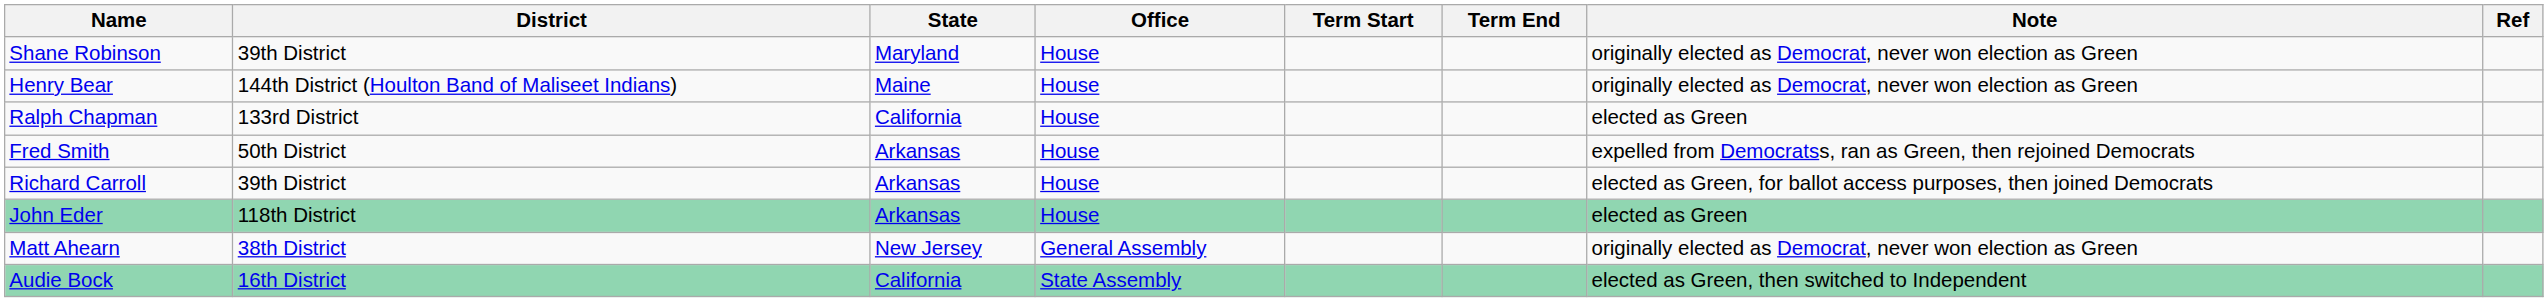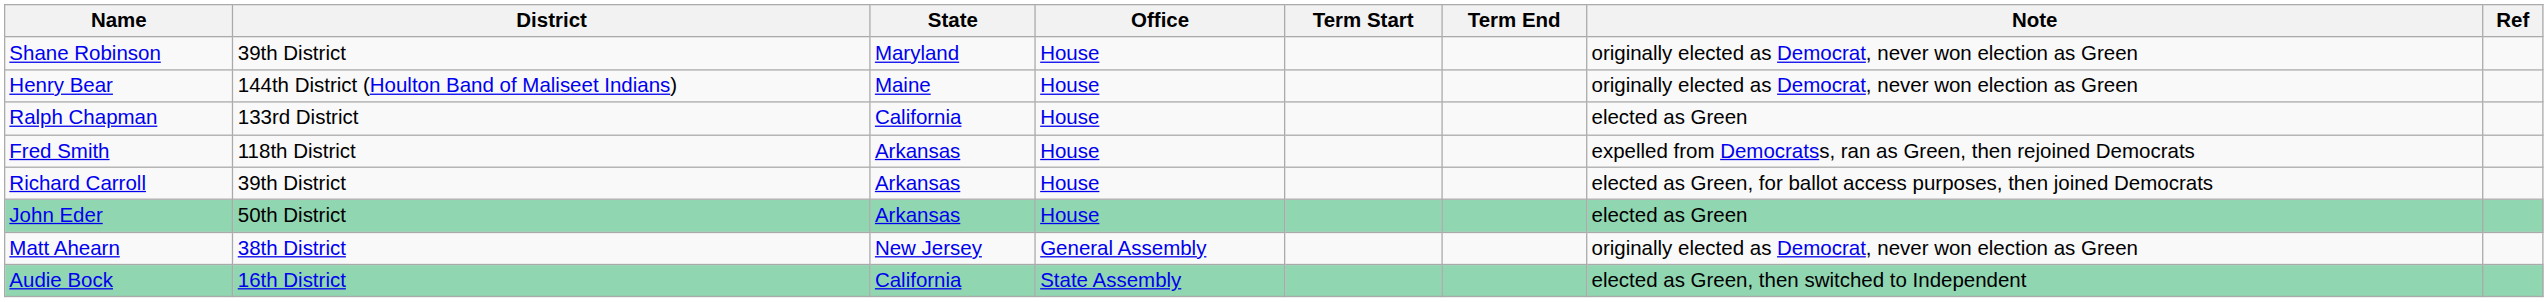Fred Smith | District: 50th District -> 118th District
John Eder | District: 118th District -> 50th District
